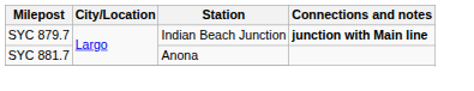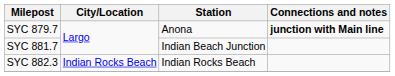SYC 879.7 | Station: Indian Beach Junction -> Anona
SYC 881.7 | Station: Anona -> Indian Beach Junction
+ row: SYC 882.3 | Indian Rocks Beach | Indian Rocks Beach
